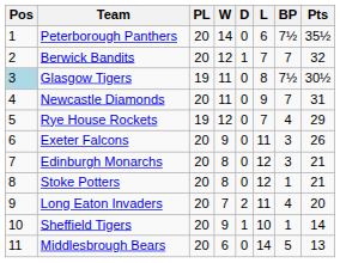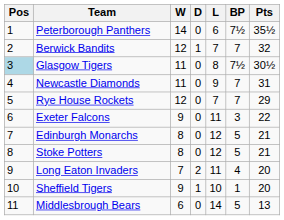- column: PL | 20 | 20 | 19 | 20 | 19 | 20 | 20 | 20 | 20 | 20 | 20
Rye House Rockets | BP: 4 -> 7
Exeter Falcons | Pts: 26 -> 22
Edinburgh Monarchs | BP: 3 -> 5
Stoke Potters | BP: 1 -> 5
Sheffield Tigers | Pts: 14 -> 20
